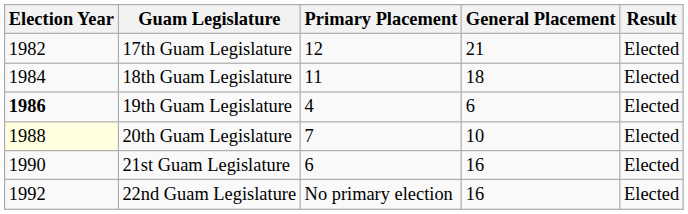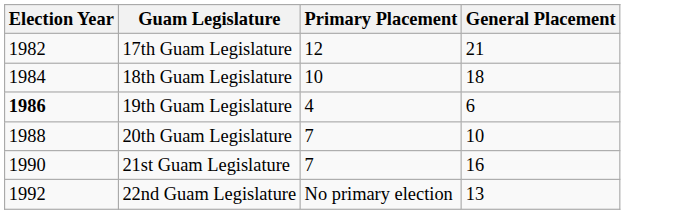- column: Result | Elected | Elected | Elected | Elected | Elected | Elected
18th Guam Legislature | Primary Placement: 11 -> 10
20th Guam Legislature | Election Year: lightyellow background -> no background
21st Guam Legislature | Primary Placement: 6 -> 7
22nd Guam Legislature | General Placement: 16 -> 13
